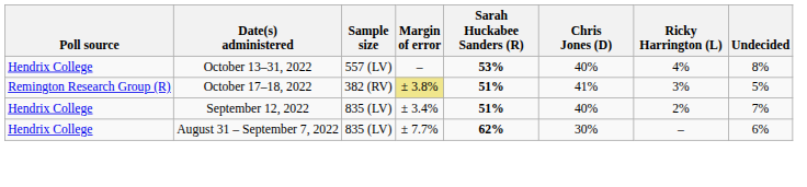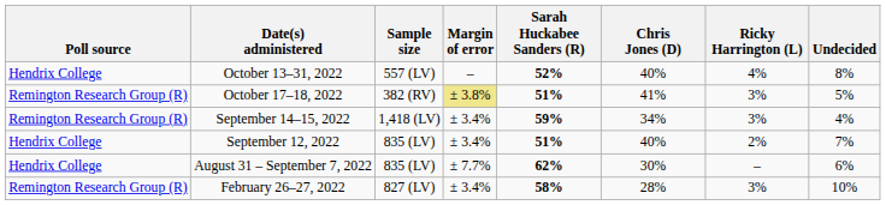October 13–31, 2022 | Sarah Huckabee Sanders (R): 53% -> 52%
+ row: Remington Research Group (R) | September 14–15, 2022 | 1,418 (LV) | ± 3.4% | 59% | 34% | 3% | 4%
+ row: Remington Research Group (R) | February 26–27, 2022 | 827 (LV) | ± 3.4% | 58% | 28% | 3% | 10%
